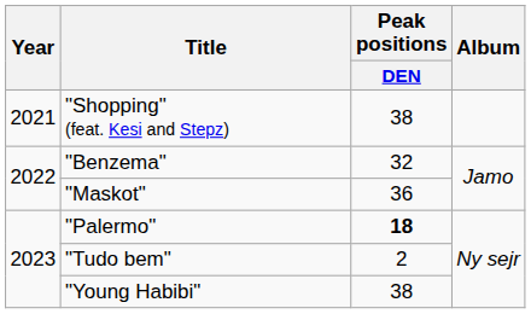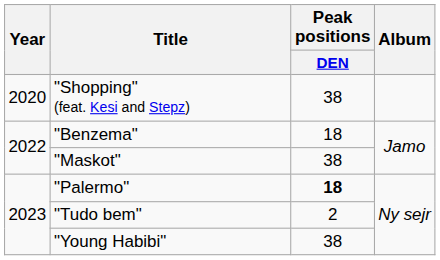"Shopping" (feat. Kesi and Stepz) | Year: 2021 -> 2020
"Benzema" | Peak positions / DEN: 32 -> 18
"Maskot" | Peak positions / DEN: 36 -> 38
